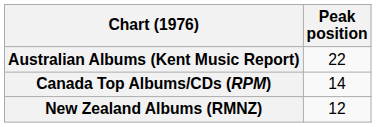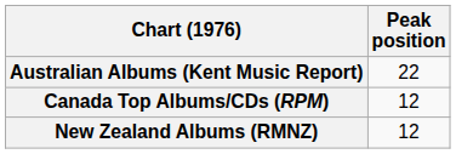Canada Top Albums/CDs (RPM) | Peak position: 14 -> 12
